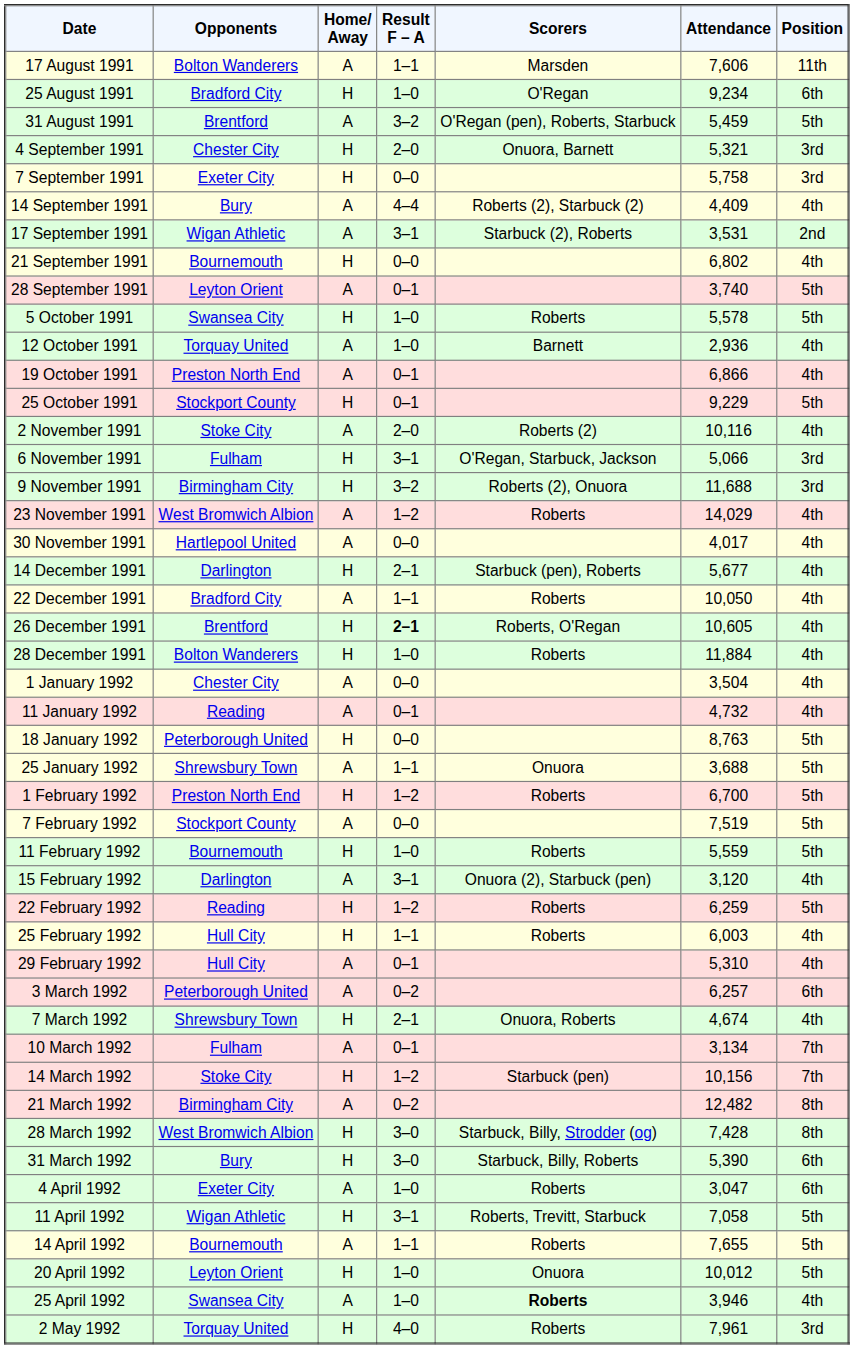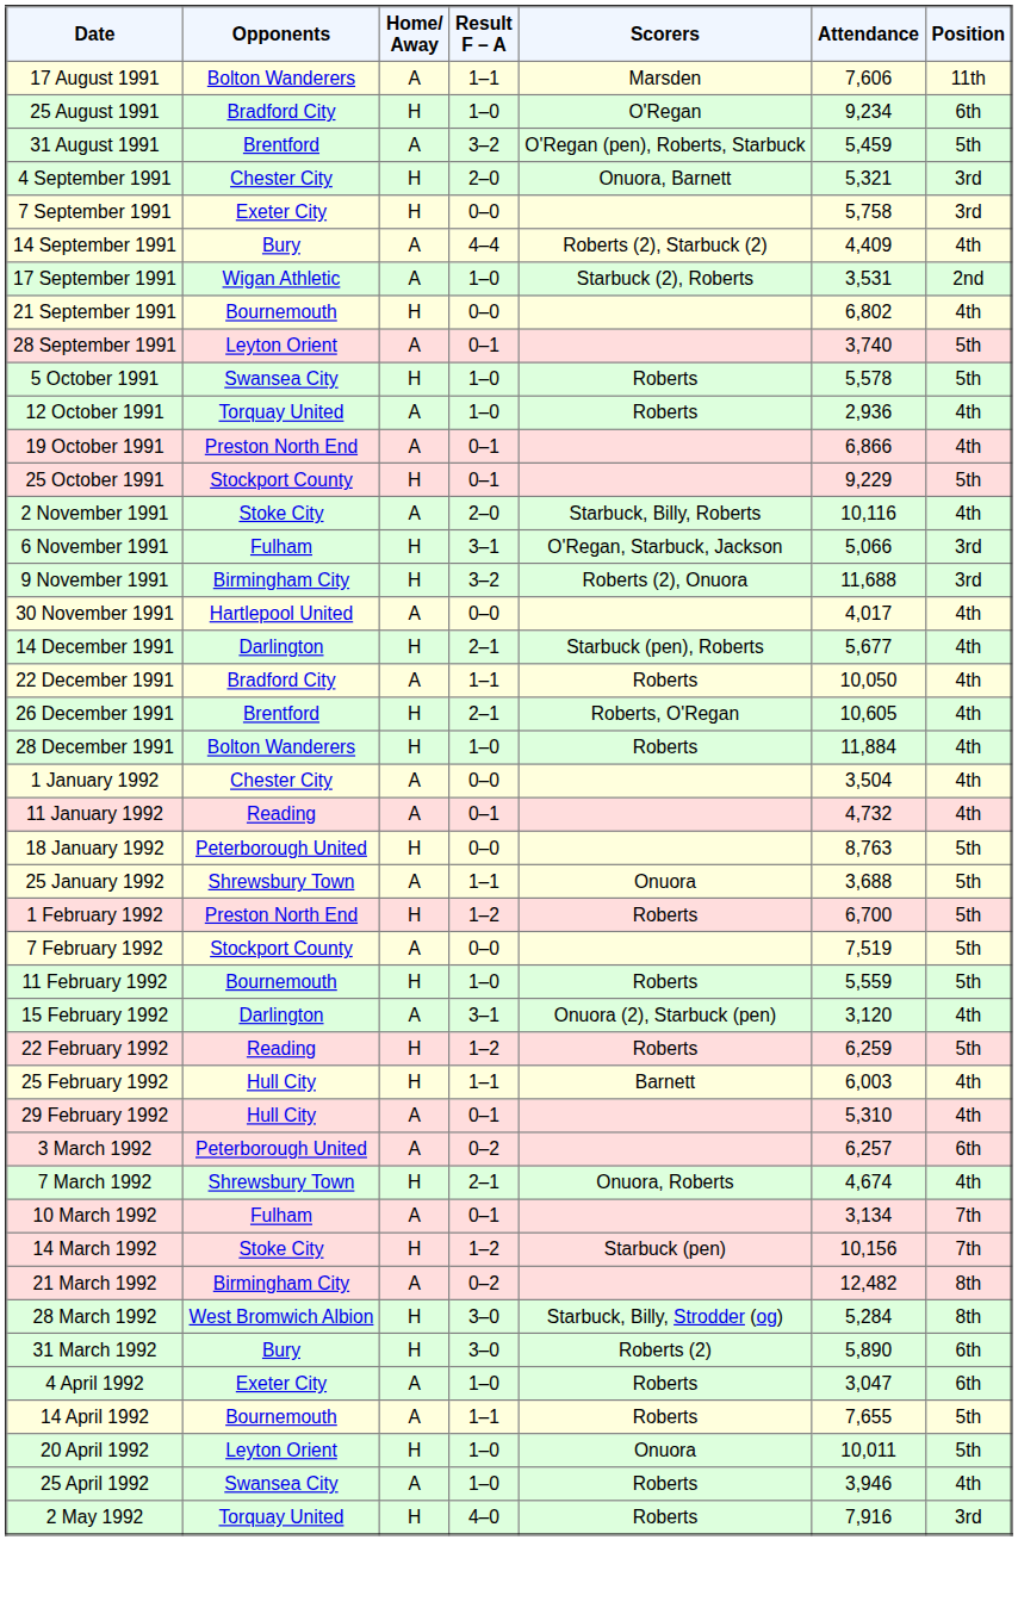17 September 1991 | Result F – A: 3–1 -> 1–0
12 October 1991 | Scorers: Barnett -> Roberts
2 November 1991 | Scorers: Roberts (2) -> Starbuck, Billy, Roberts
- row: 23 November 1991 | West Bromwich Albion | A | 1–2 | Roberts | 14,029 | 4th
26 December 1991 | Result F – A: bold -> normal
25 February 1992 | Scorers: Roberts -> Barnett
28 March 1992 | Attendance: 7,428 -> 5,284
31 March 1992 | Scorers: Starbuck, Billy, Roberts -> Roberts (2)
31 March 1992 | Attendance: 5,390 -> 5,890
- row: 11 April 1992 | Wigan Athletic | H | 3–1 | Roberts, Trevitt, Starbuck | 7,058 | 5th
20 April 1992 | Attendance: 10,012 -> 10,011
25 April 1992 | Scorers: bold -> normal
2 May 1992 | Attendance: 7,961 -> 7,916
